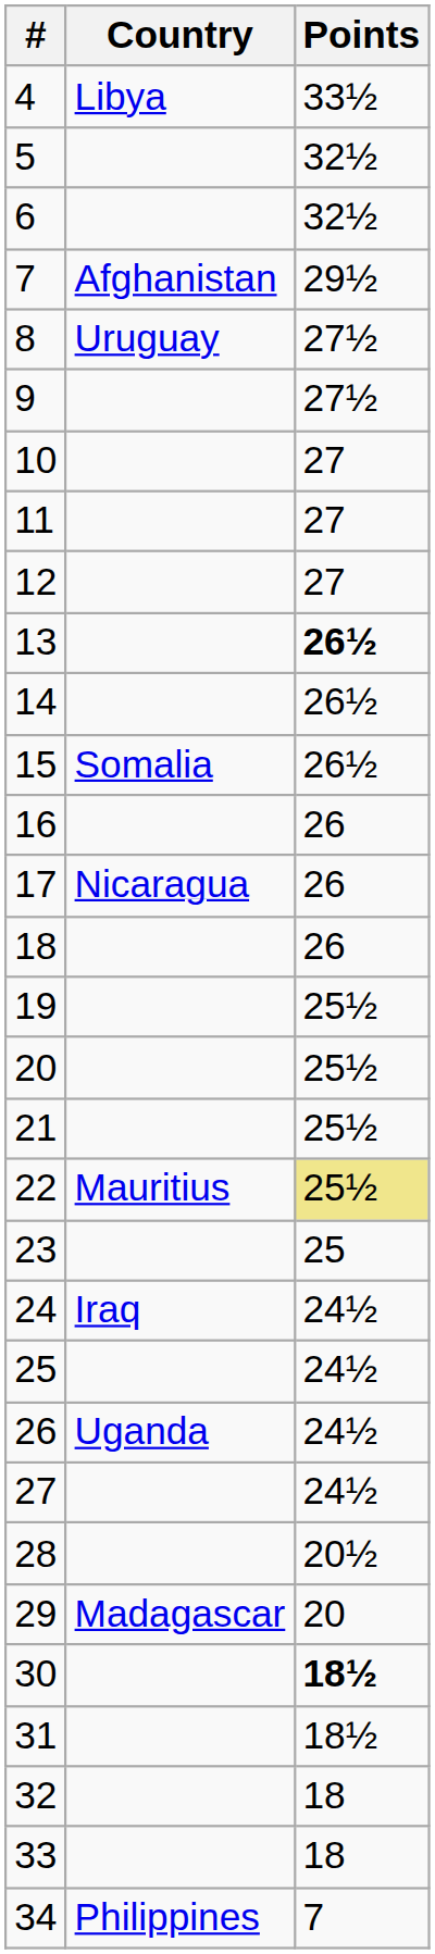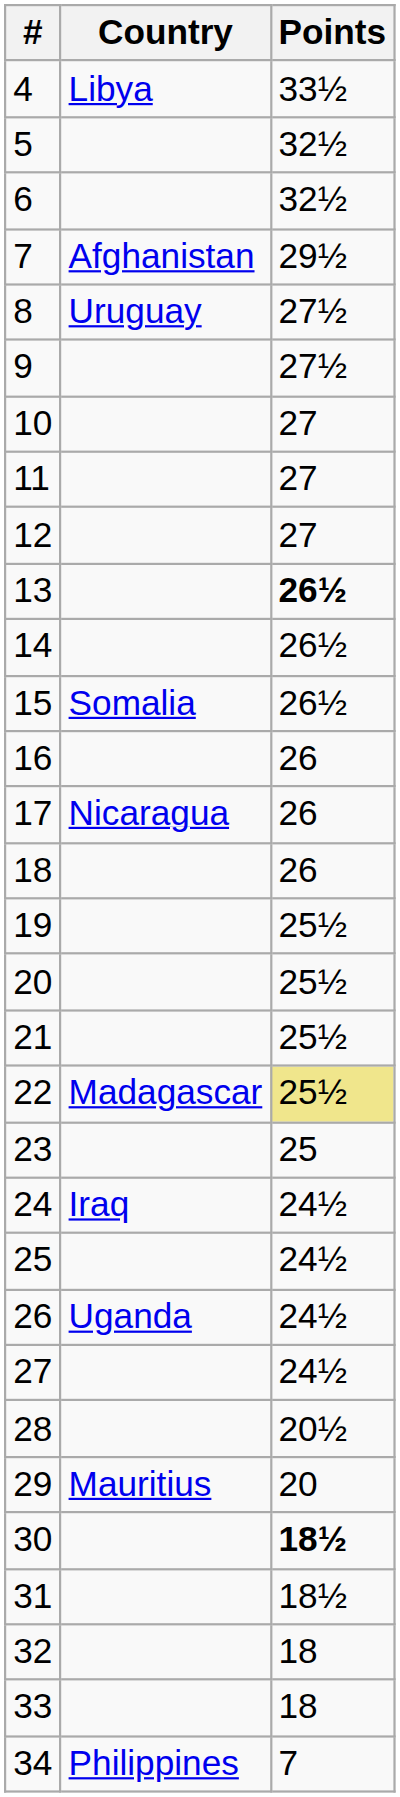22 | Country: Mauritius -> Madagascar
29 | Country: Madagascar -> Mauritius
